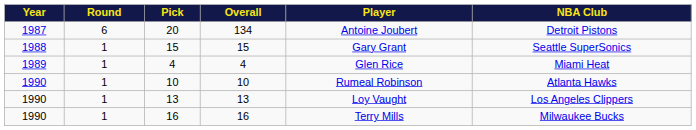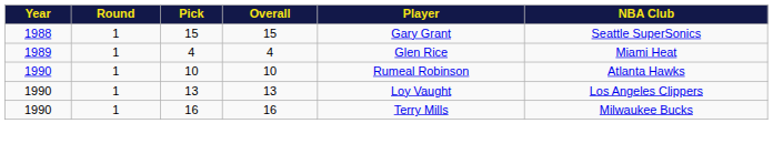- row: 1987 | 6 | 20 | 134 | Antoine Joubert | Detroit Pistons
